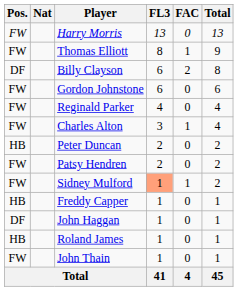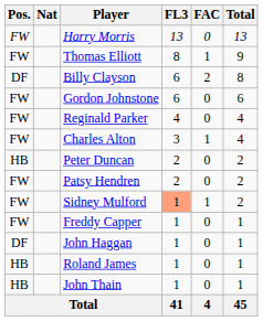Freddy Capper | Pos.: HB -> FW
John Thain | Pos.: FW -> HB
